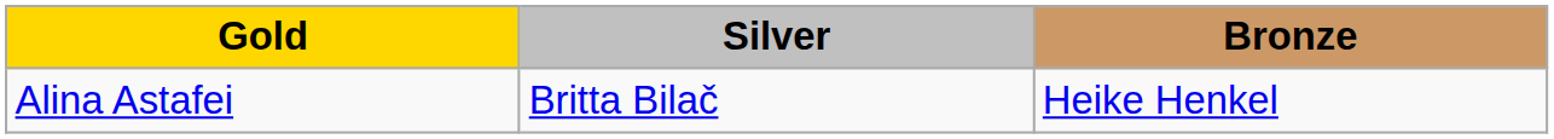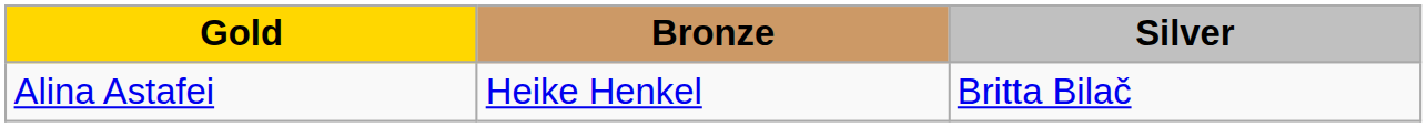columns swapped: Silver <-> Bronze
